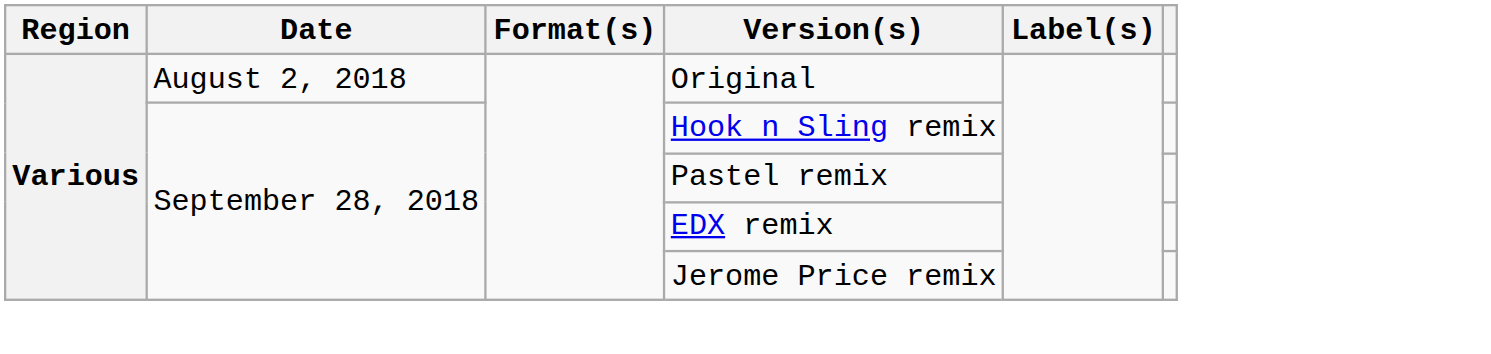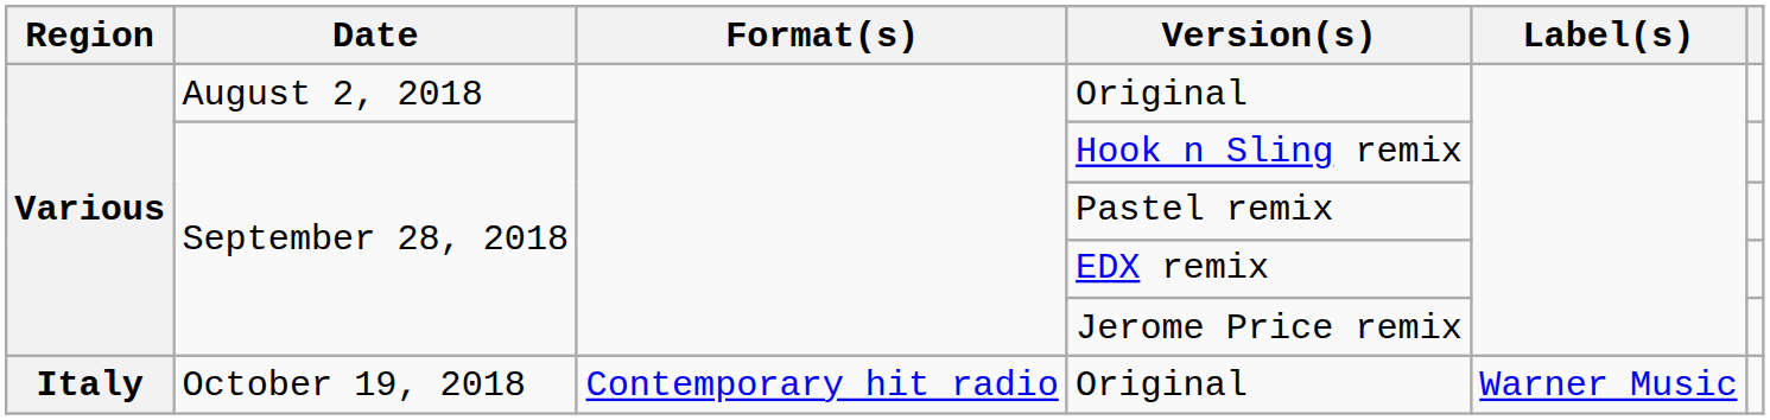+ row: Italy | October 19, 2018 | Contemporary hit radio | Original | Warner Music
